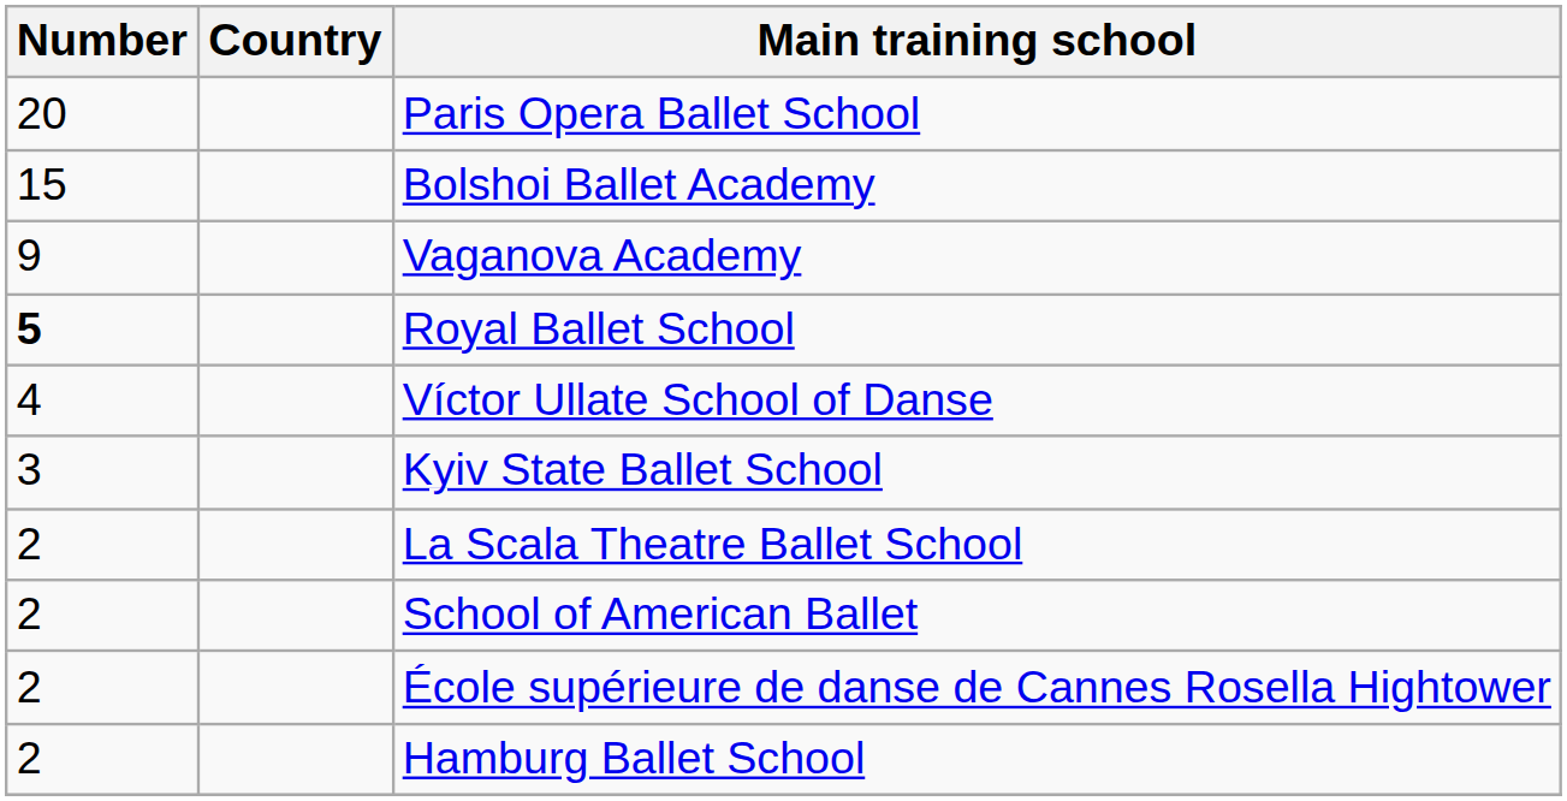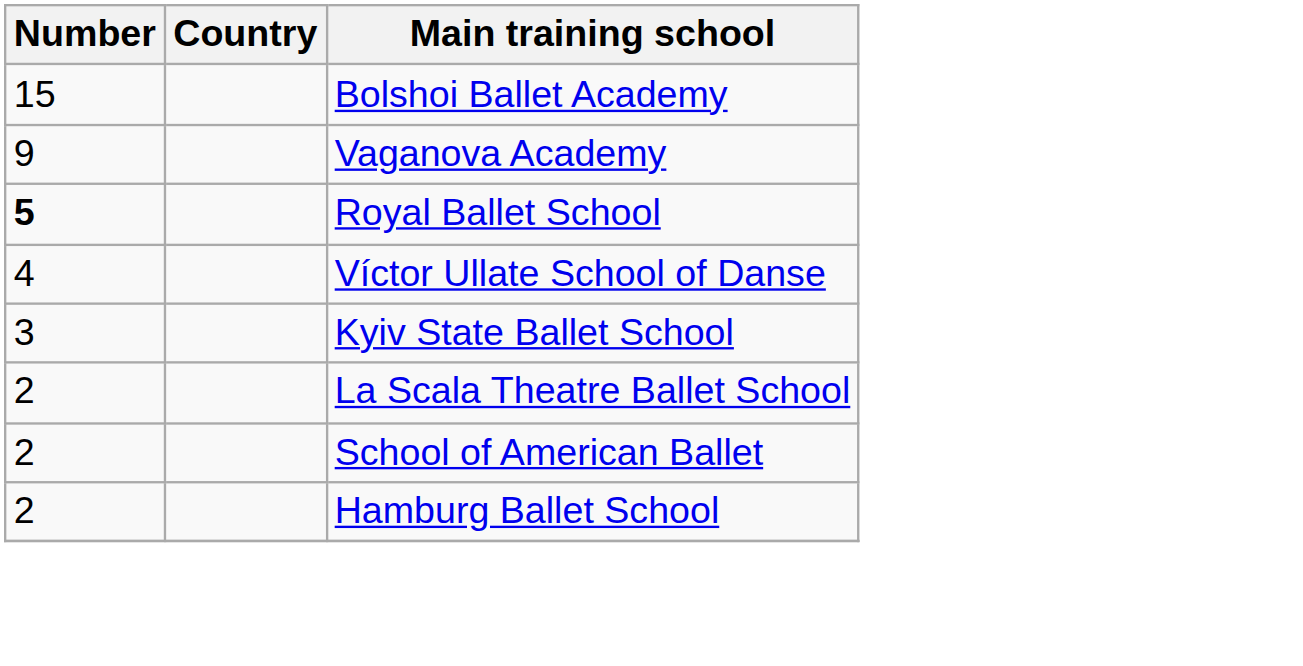- row: 20 | Paris Opera Ballet School
- row: 2 | École supérieure de danse de Cannes Rosella Hightower
